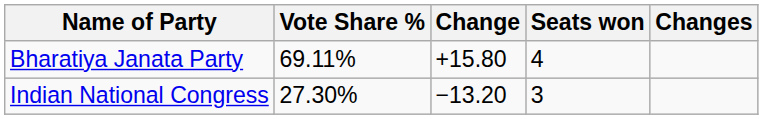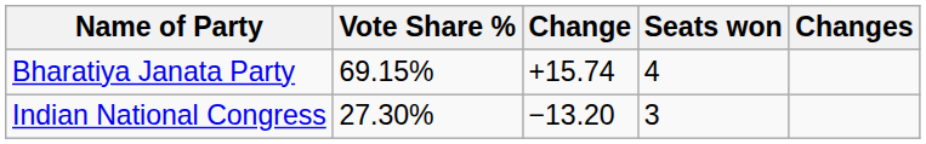Bharatiya Janata Party | Vote Share %: 69.11% -> 69.15%
Bharatiya Janata Party | Change: +15.80 -> +15.74
